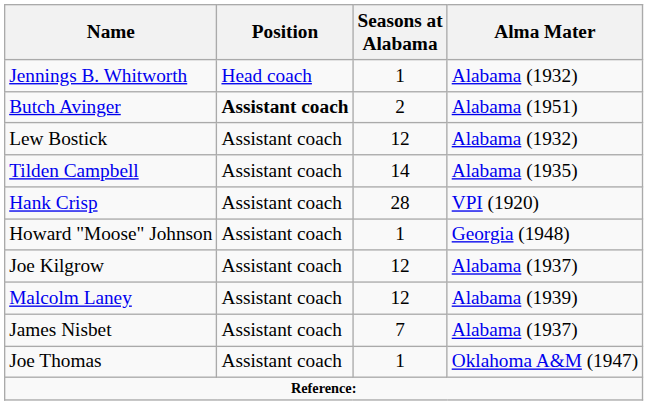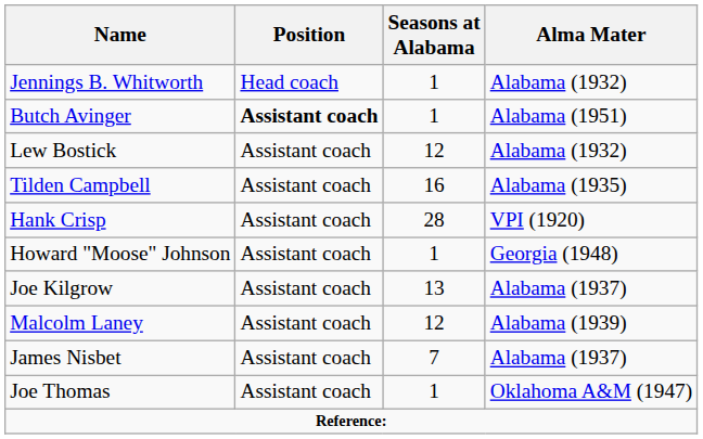Butch Avinger | Seasons at Alabama: 2 -> 1
Tilden Campbell | Seasons at Alabama: 14 -> 16
Joe Kilgrow | Seasons at Alabama: 12 -> 13
